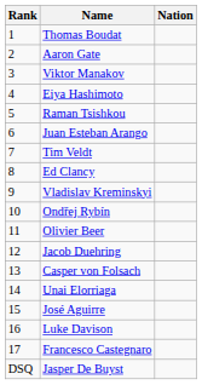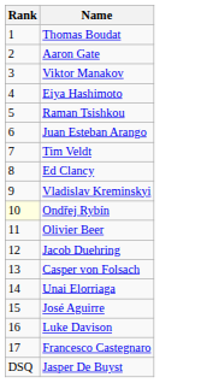- column: Nation
Ondřej Rybín | Rank: no background -> lightyellow background
